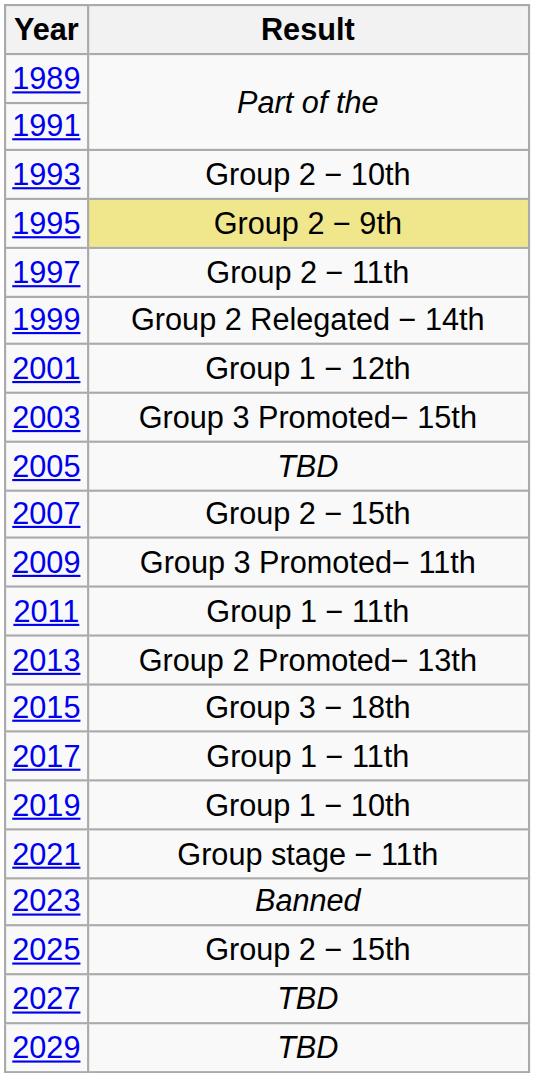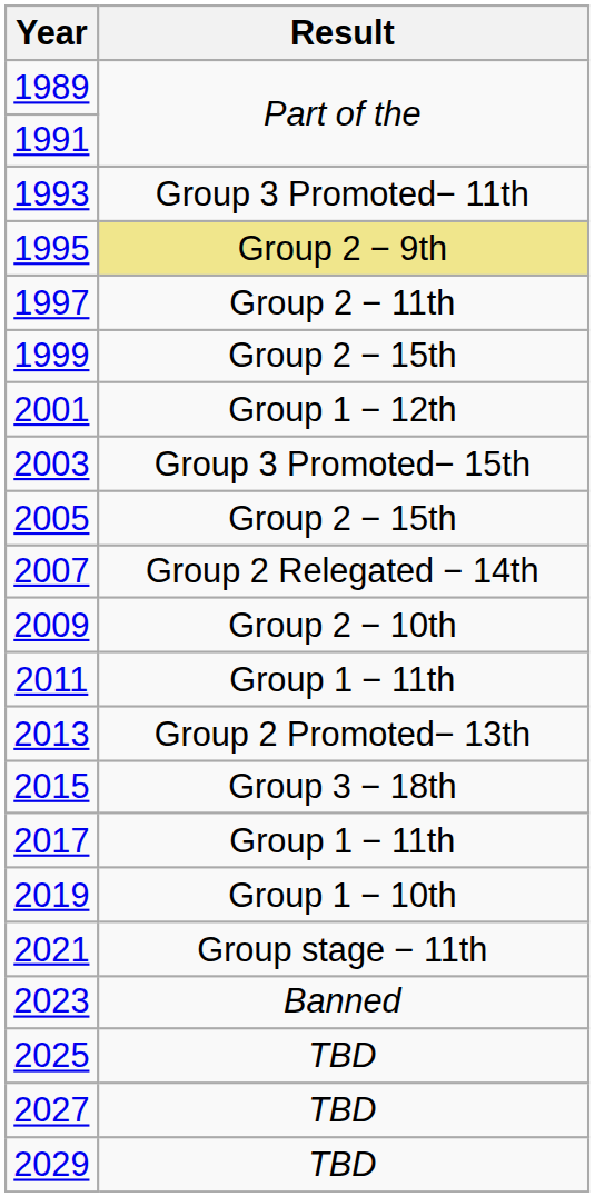1993 | Result: Group 2 − 10th -> Group 3 Promoted− 11th
1999 | Result: Group 2 Relegated − 14th -> Group 2 − 15th
2005 | Result: TBD -> Group 2 − 15th
2007 | Result: Group 2 − 15th -> Group 2 Relegated − 14th
2009 | Result: Group 3 Promoted− 11th -> Group 2 − 10th
2025 | Result: Group 2 − 15th -> TBD
